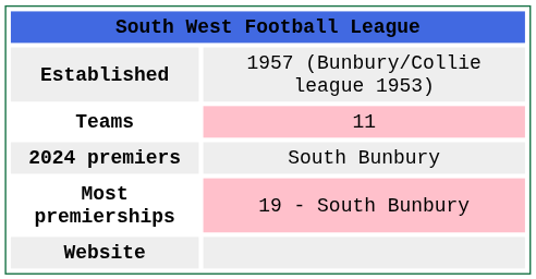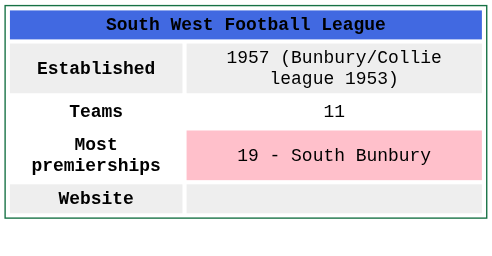Teams | column 2: pink background -> no background
- row: 2024 premiers | South Bunbury
